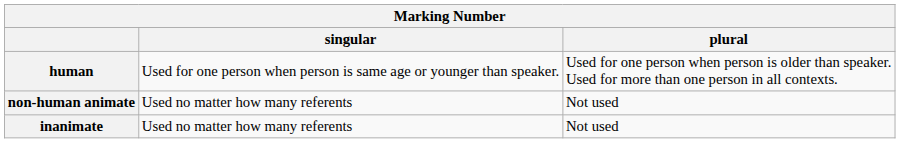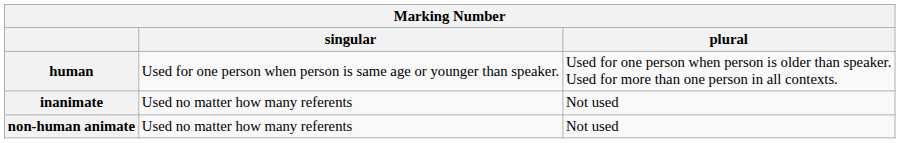rows swapped: non-human animate <-> inanimate
